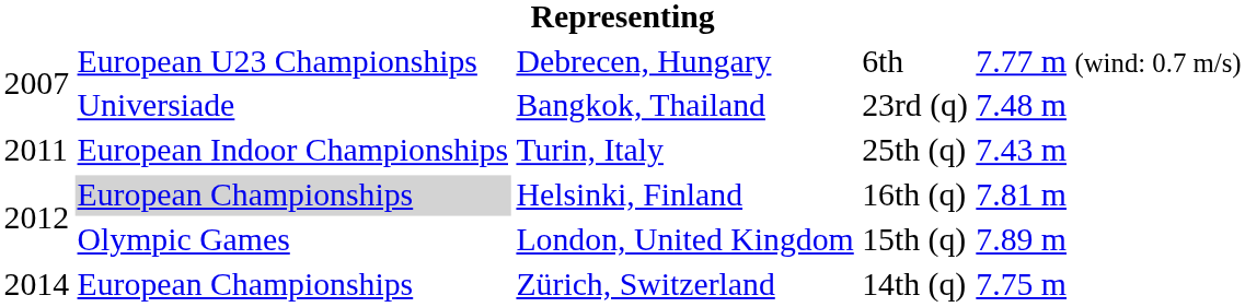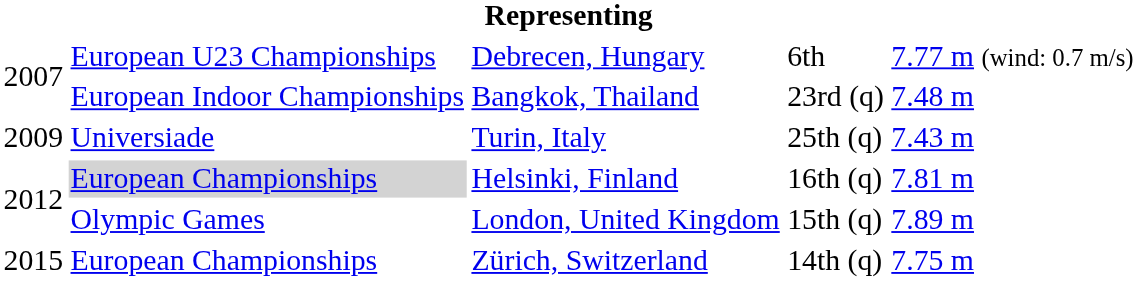Bangkok, Thailand | column 2: Universiade -> European Indoor Championships
Turin, Italy | column 1: 2011 -> 2009
Turin, Italy | column 2: European Indoor Championships -> Universiade
Zürich, Switzerland | column 1: 2014 -> 2015
